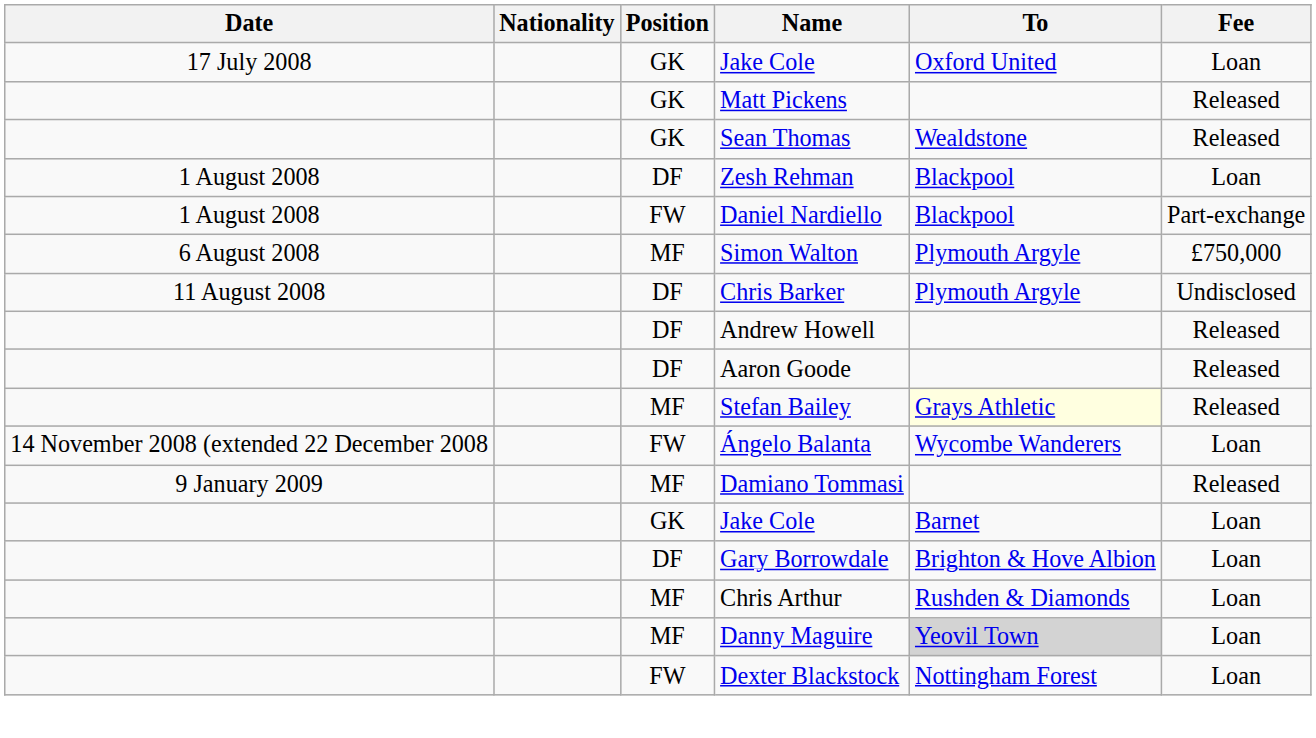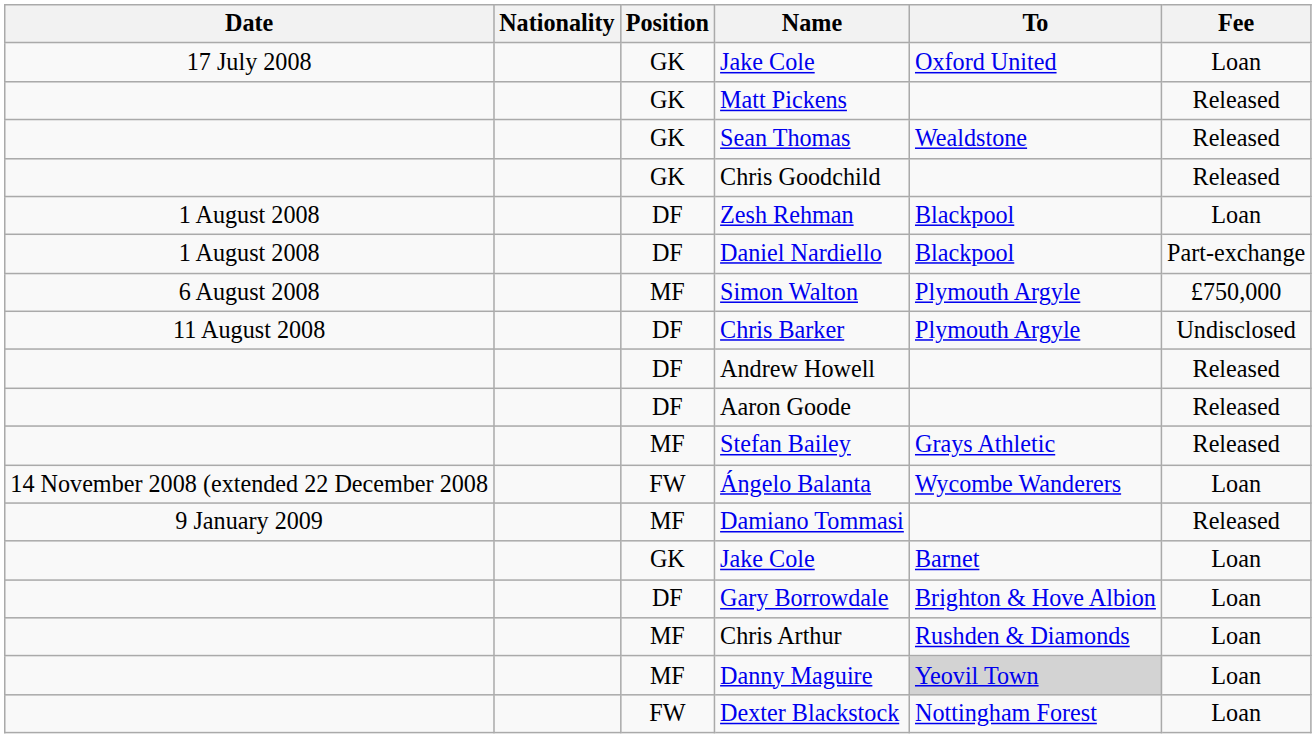+ row: GK | Chris Goodchild | Released
Daniel Nardiello | Position: FW -> DF
Stefan Bailey | To: lightyellow background -> no background
